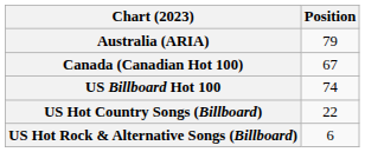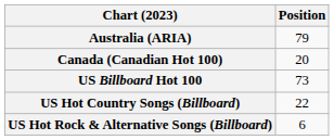Canada (Canadian Hot 100) | Position: 67 -> 20
US Billboard Hot 100 | Position: 74 -> 73
